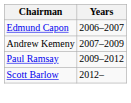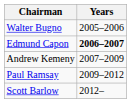+ row: Walter Bugno | 2005–2006
Edmund Capon | Years: normal -> bold
